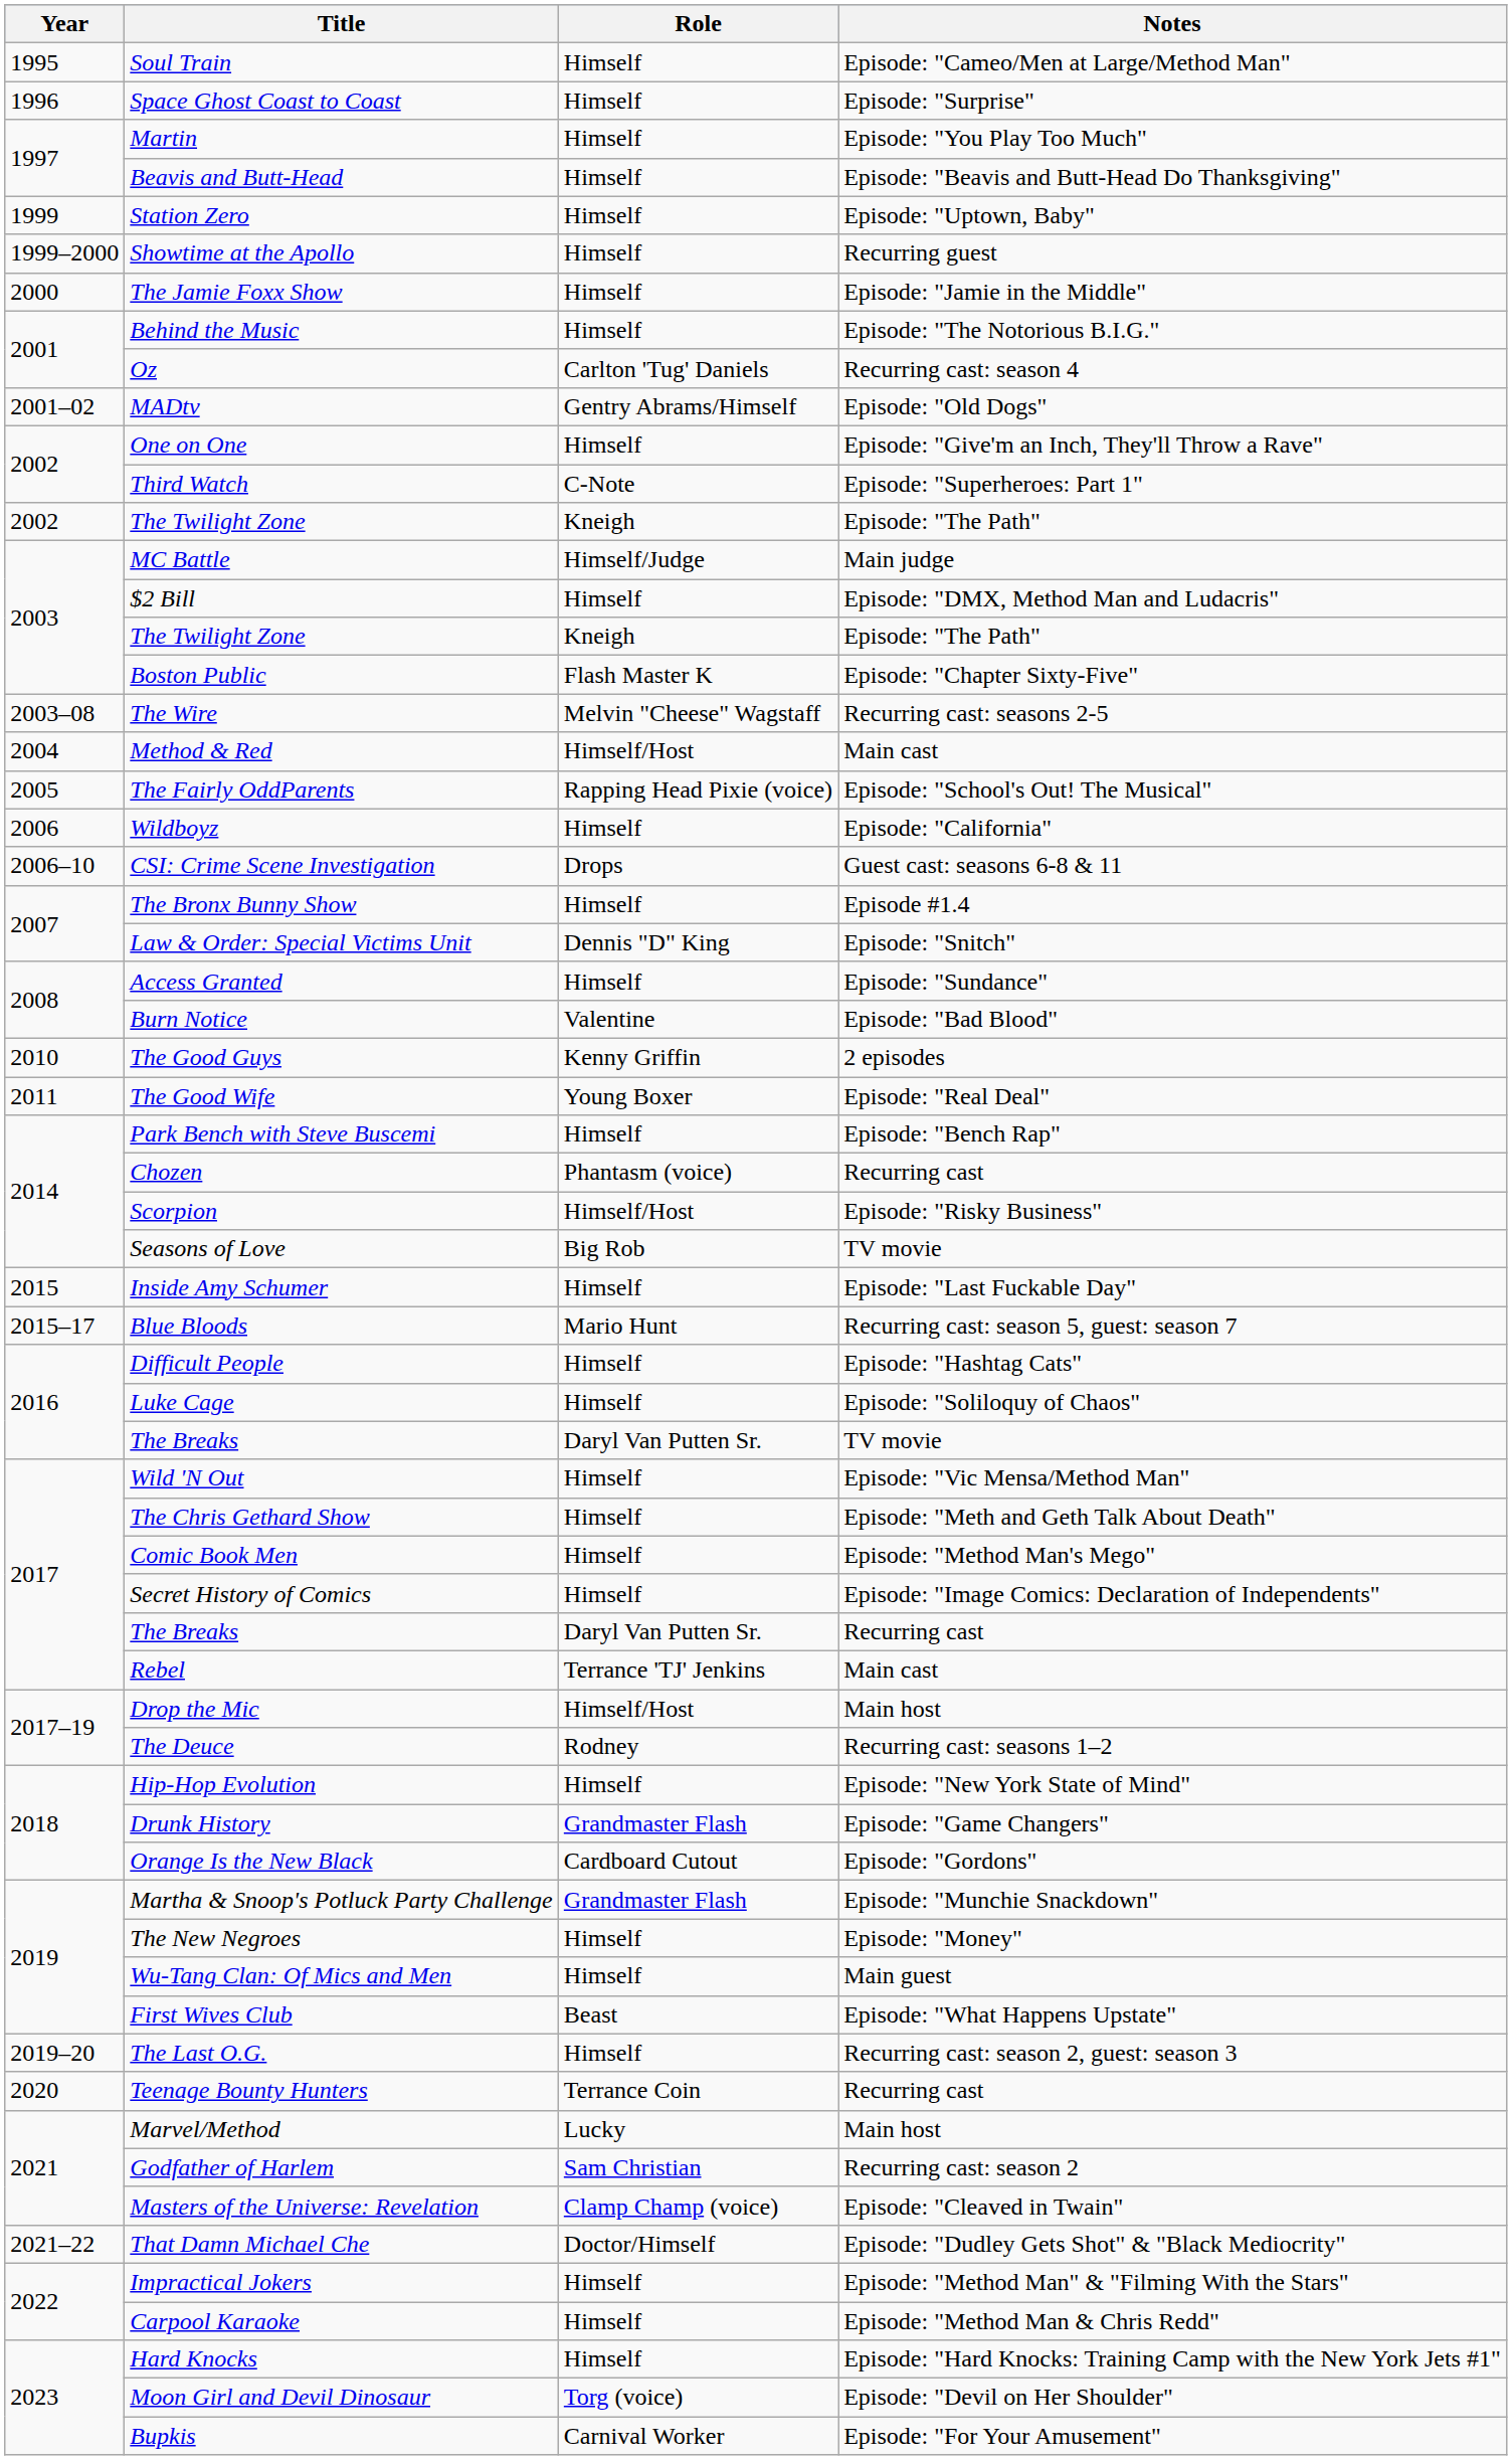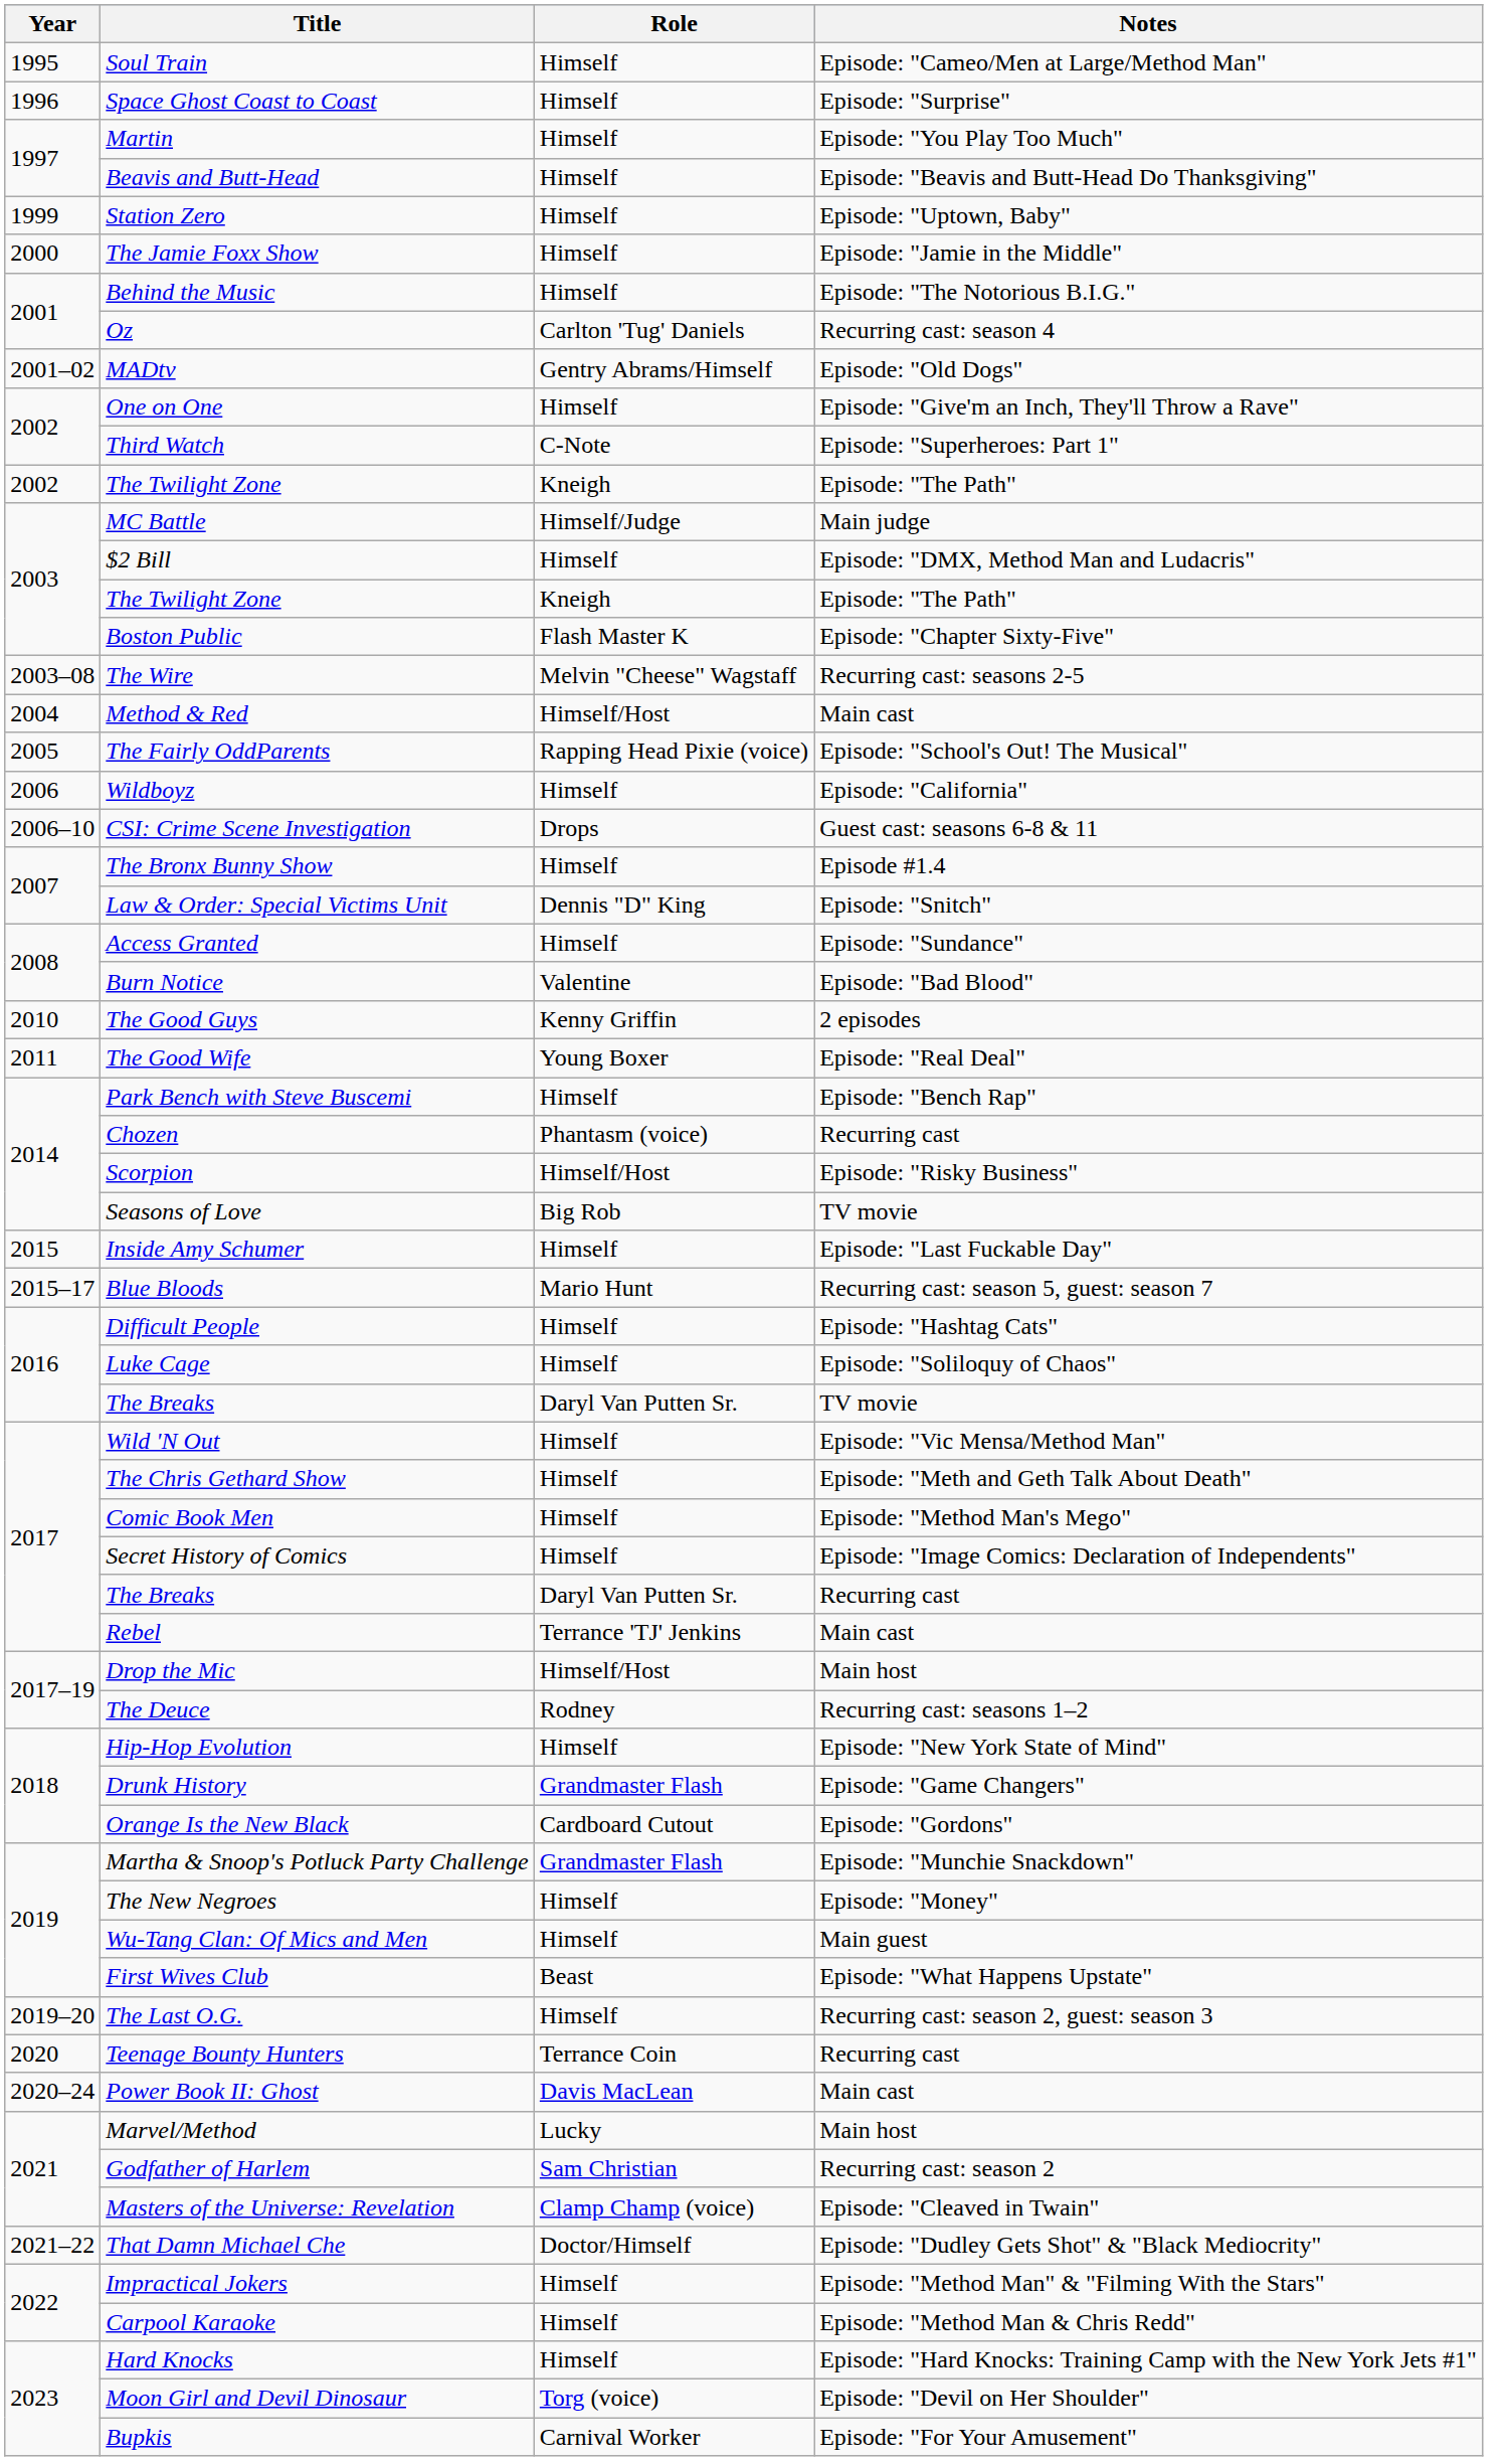- row: 1999–2000 | Showtime at the Apollo | Himself | Recurring guest
+ row: 2020–24 | Power Book II: Ghost | Davis MacLean | Main cast
